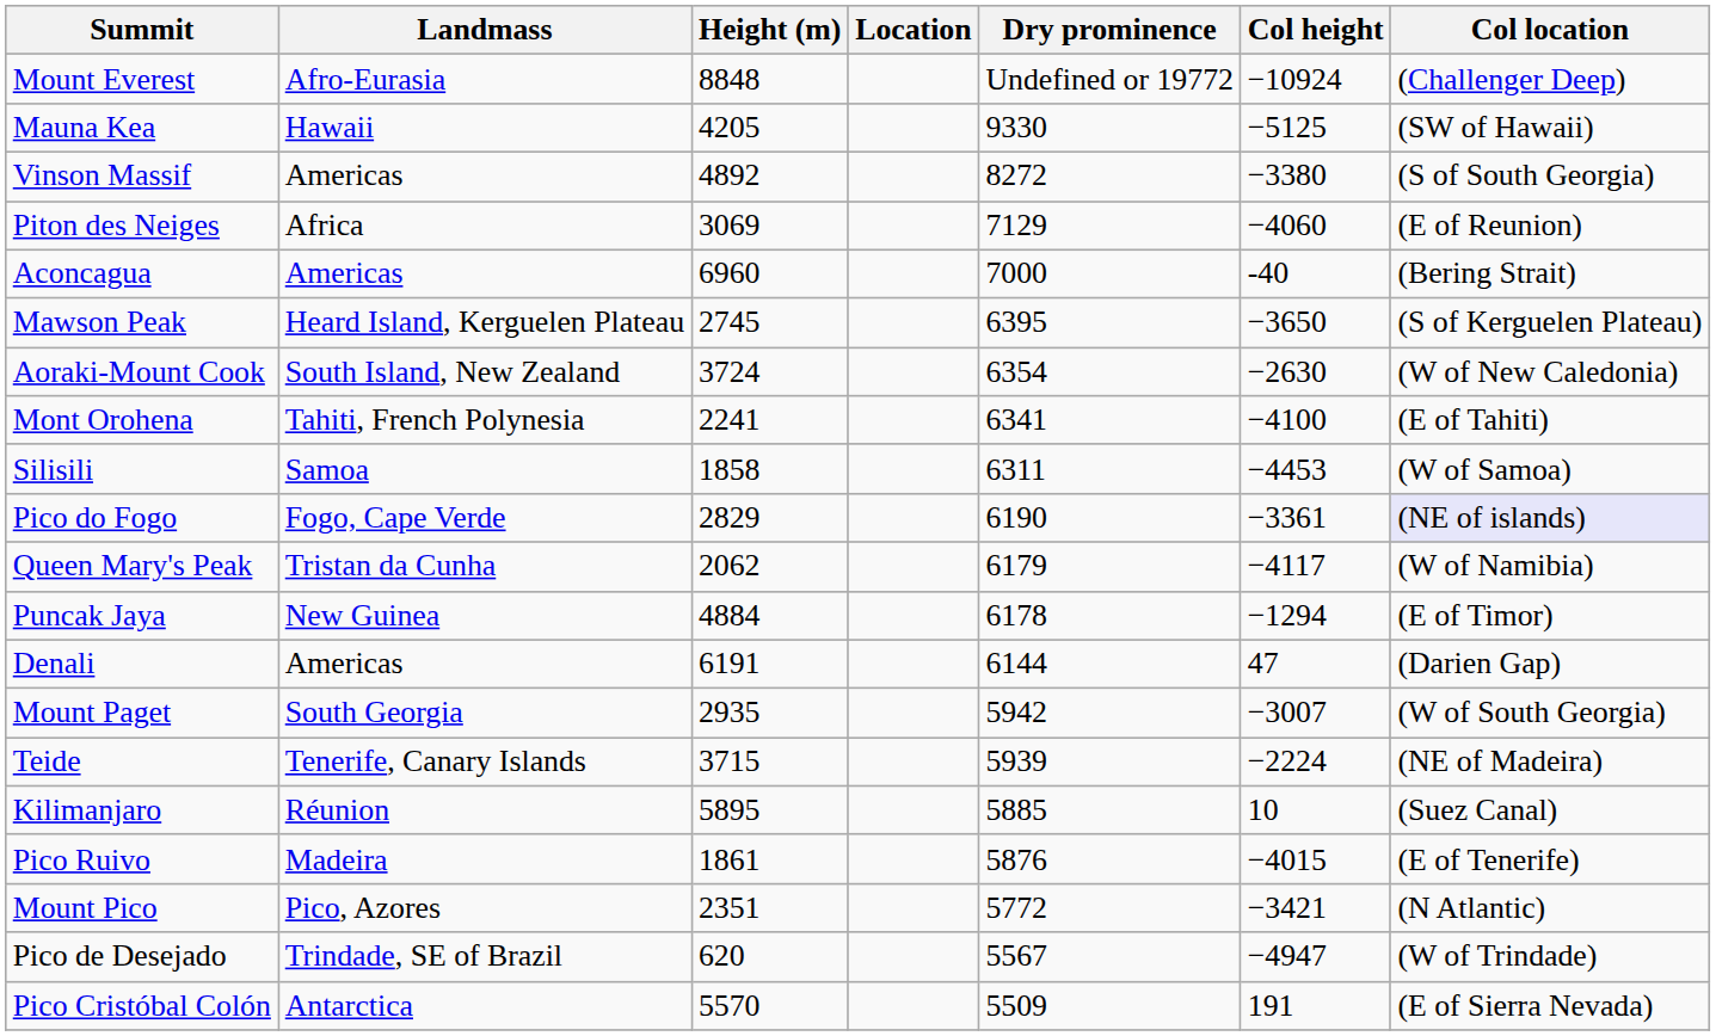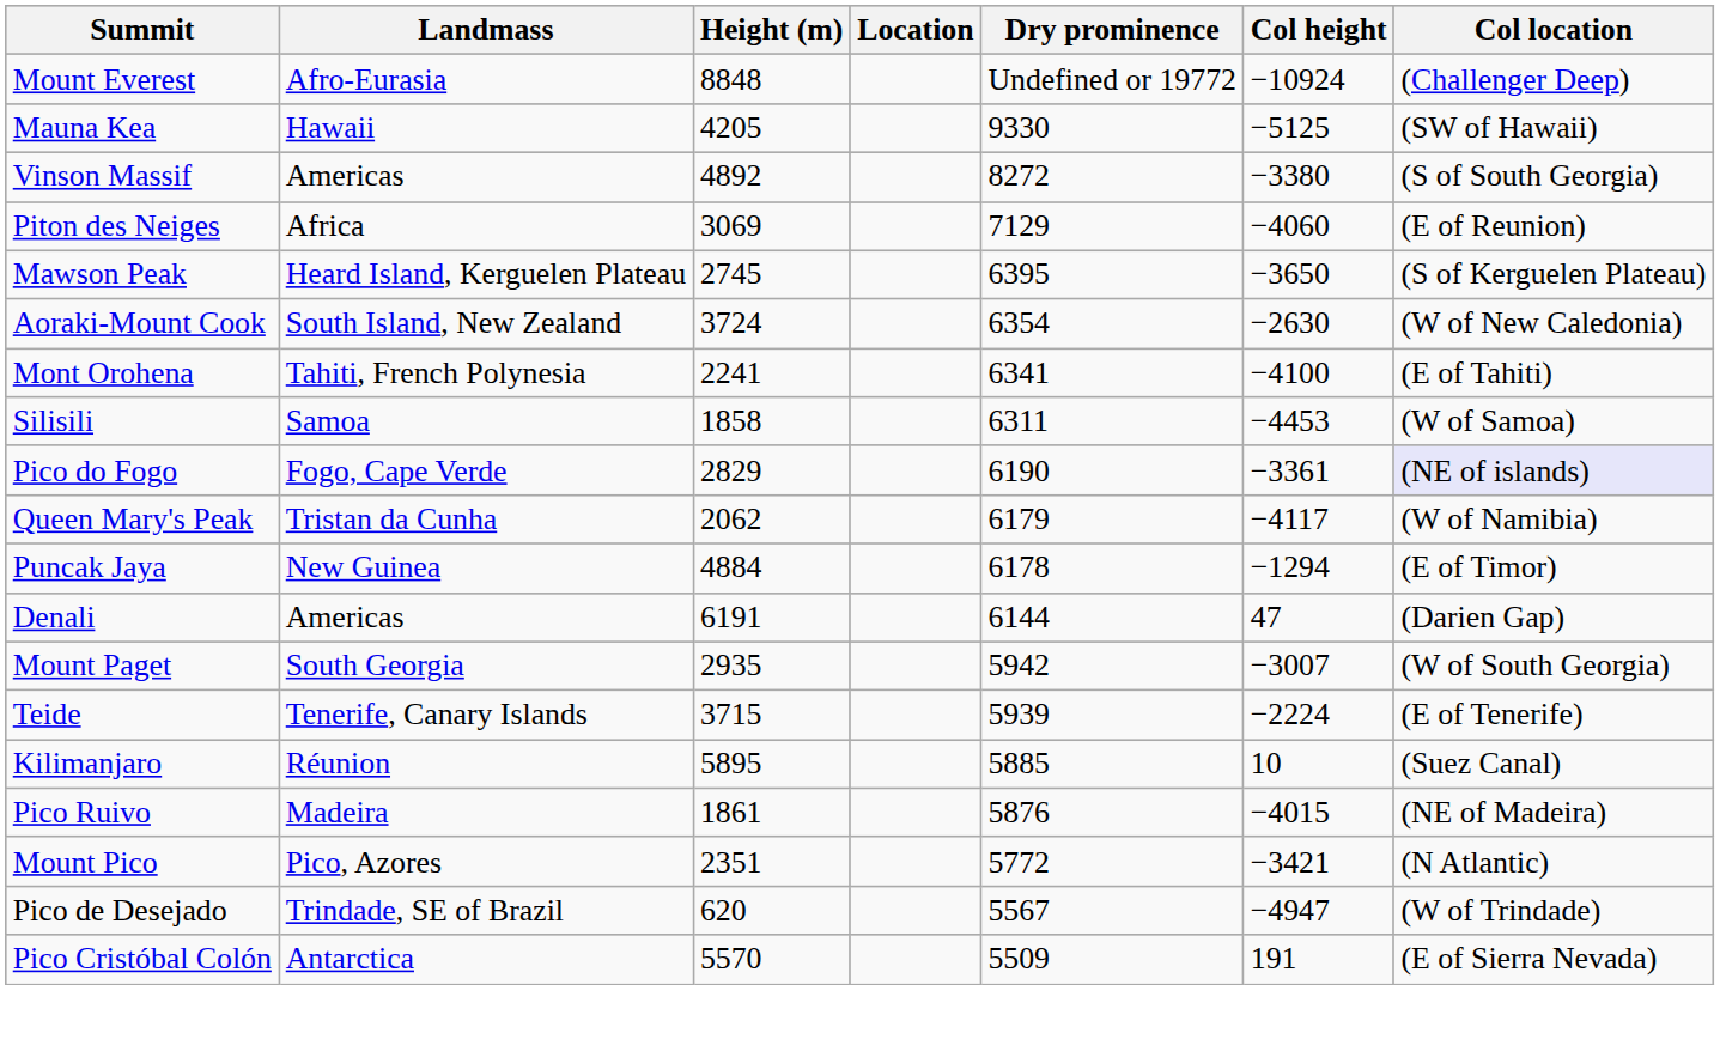- row: Aconcagua | Americas | 6960 | 7000 | -40 | (Bering Strait)
Teide | Col location: (NE of Madeira) -> (E of Tenerife)
Pico Ruivo | Col location: (E of Tenerife) -> (NE of Madeira)
